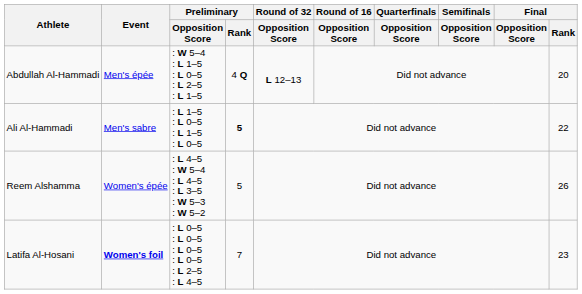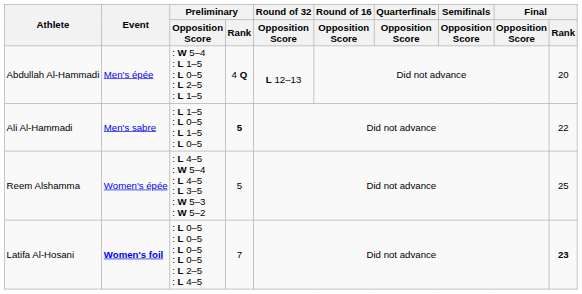Reem Alshamma | Final / Rank: 26 -> 25
Latifa Al-Hosani | Final / Rank: normal -> bold
